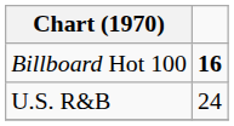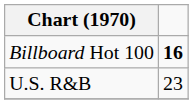U.S. R&B | column 2: 24 -> 23
